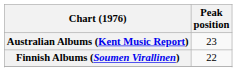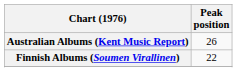Australian Albums (Kent Music Report) | Peak position: 23 -> 26
